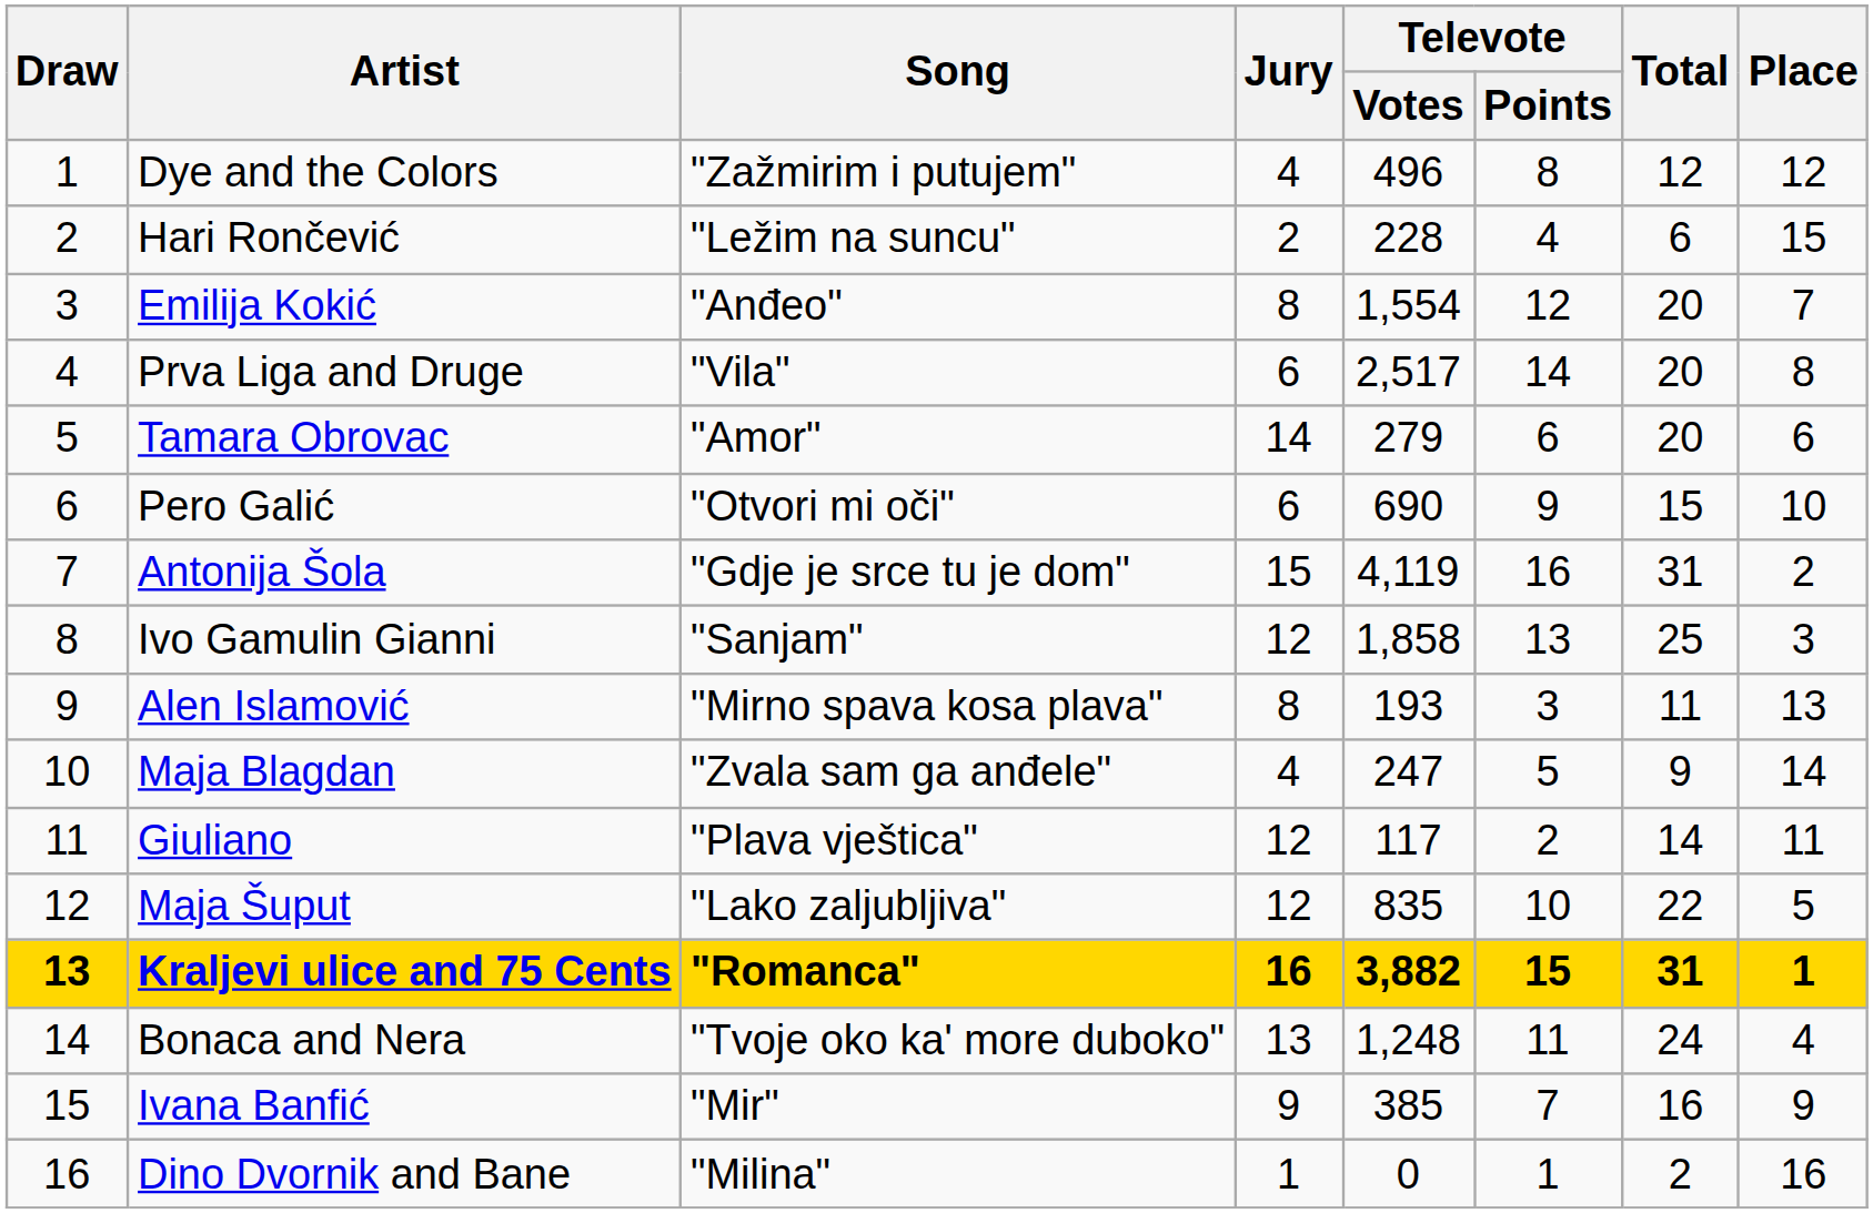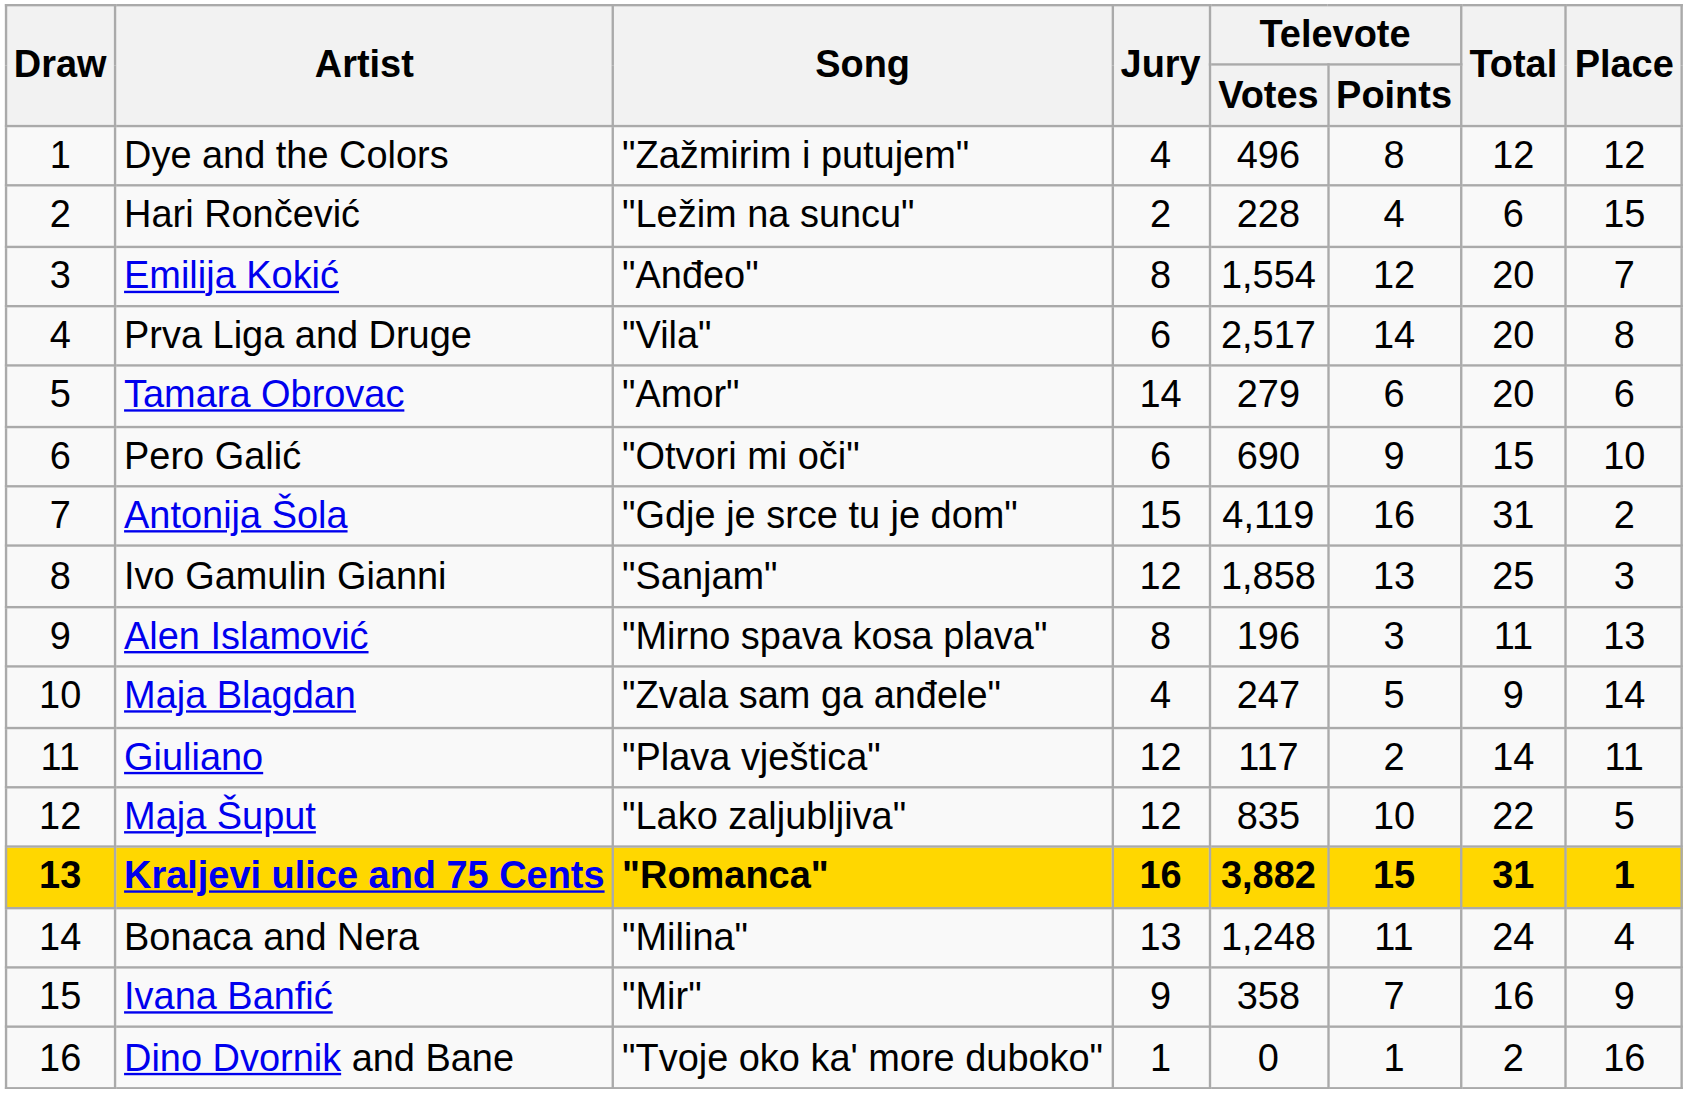Alen Islamović | Televote / Votes: 193 -> 196
Bonaca and Nera | Song: "Tvoje oko ka' more duboko" -> "Milina"
Ivana Banfić | Televote / Votes: 385 -> 358
Dino Dvornik and Bane | Song: "Milina" -> "Tvoje oko ka' more duboko"
